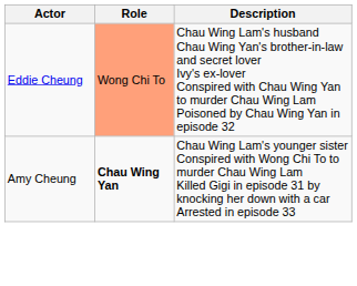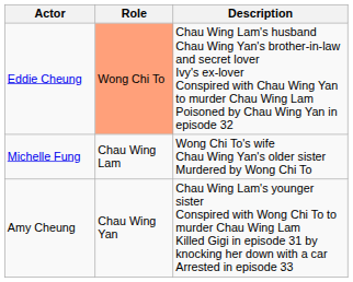+ row: Michelle Fung | Chau Wing Lam | Wong Chi To's wife Chau Wing Yan's older sister Murdered by Wong Chi To
Amy Cheung | Role: bold -> normal
